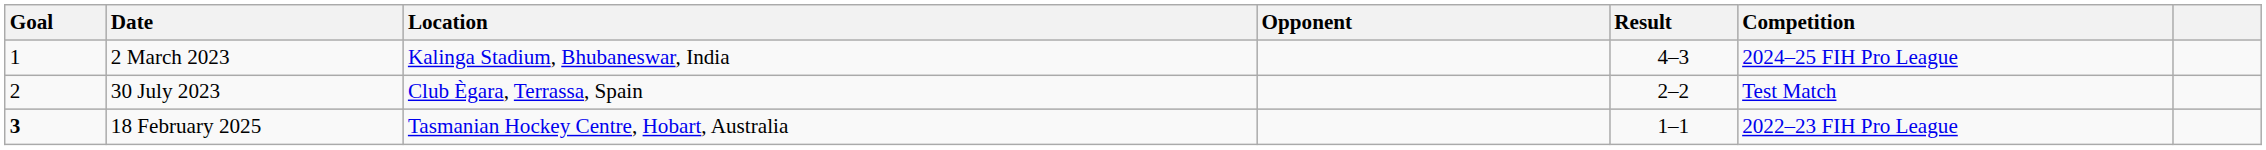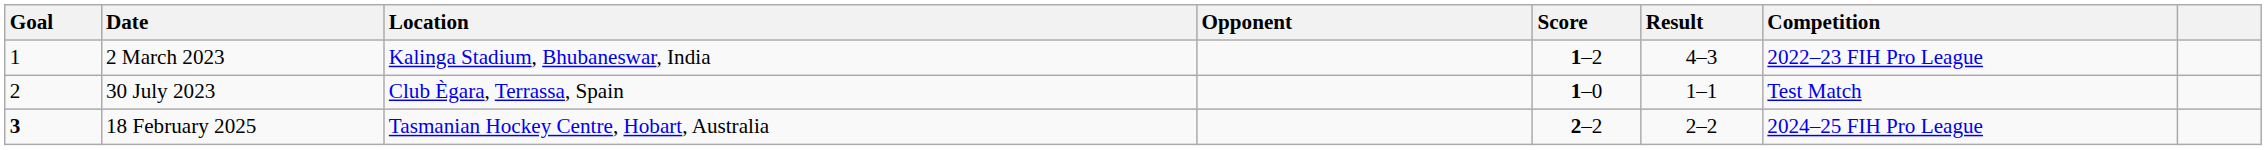+ column: Score | 1–2 | 1–0 | 2–2
2 March 2023 | Competition: 2024–25 FIH Pro League -> 2022–23 FIH Pro League
30 July 2023 | Result: 2–2 -> 1–1
18 February 2025 | Result: 1–1 -> 2–2
18 February 2025 | Competition: 2022–23 FIH Pro League -> 2024–25 FIH Pro League
